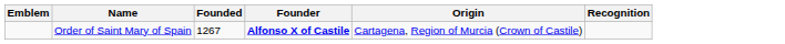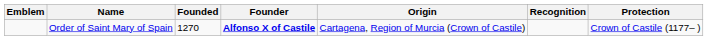+ column: Protection | Crown of Castile (1177– )
Order of Saint Mary of Spain | Founded: 1267 -> 1270
